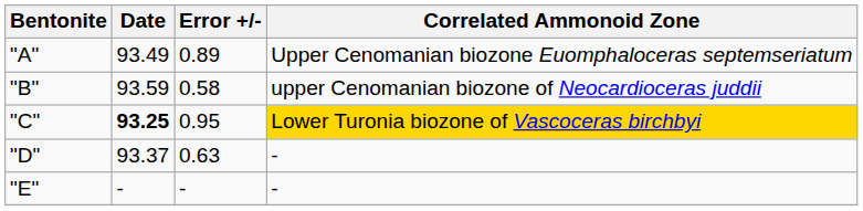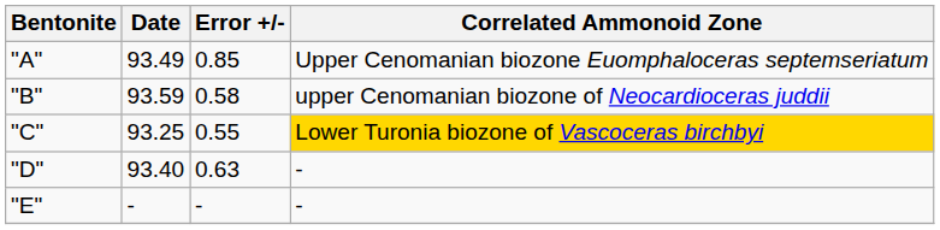"A" | Error +/-: 0.89 -> 0.85
"C" | Date: bold -> normal
"C" | Error +/-: 0.95 -> 0.55
"D" | Date: 93.37 -> 93.40
